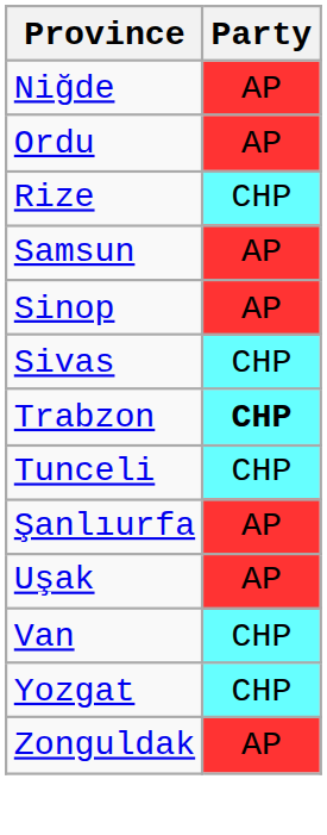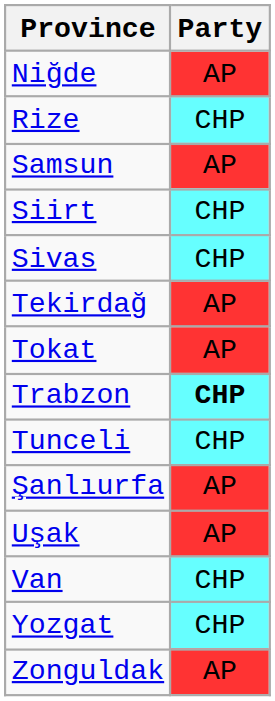- row: Ordu | AP
+ row: Siirt | CHP
- row: Sinop | AP
+ row: Tekirdağ | AP
+ row: Tokat | AP
